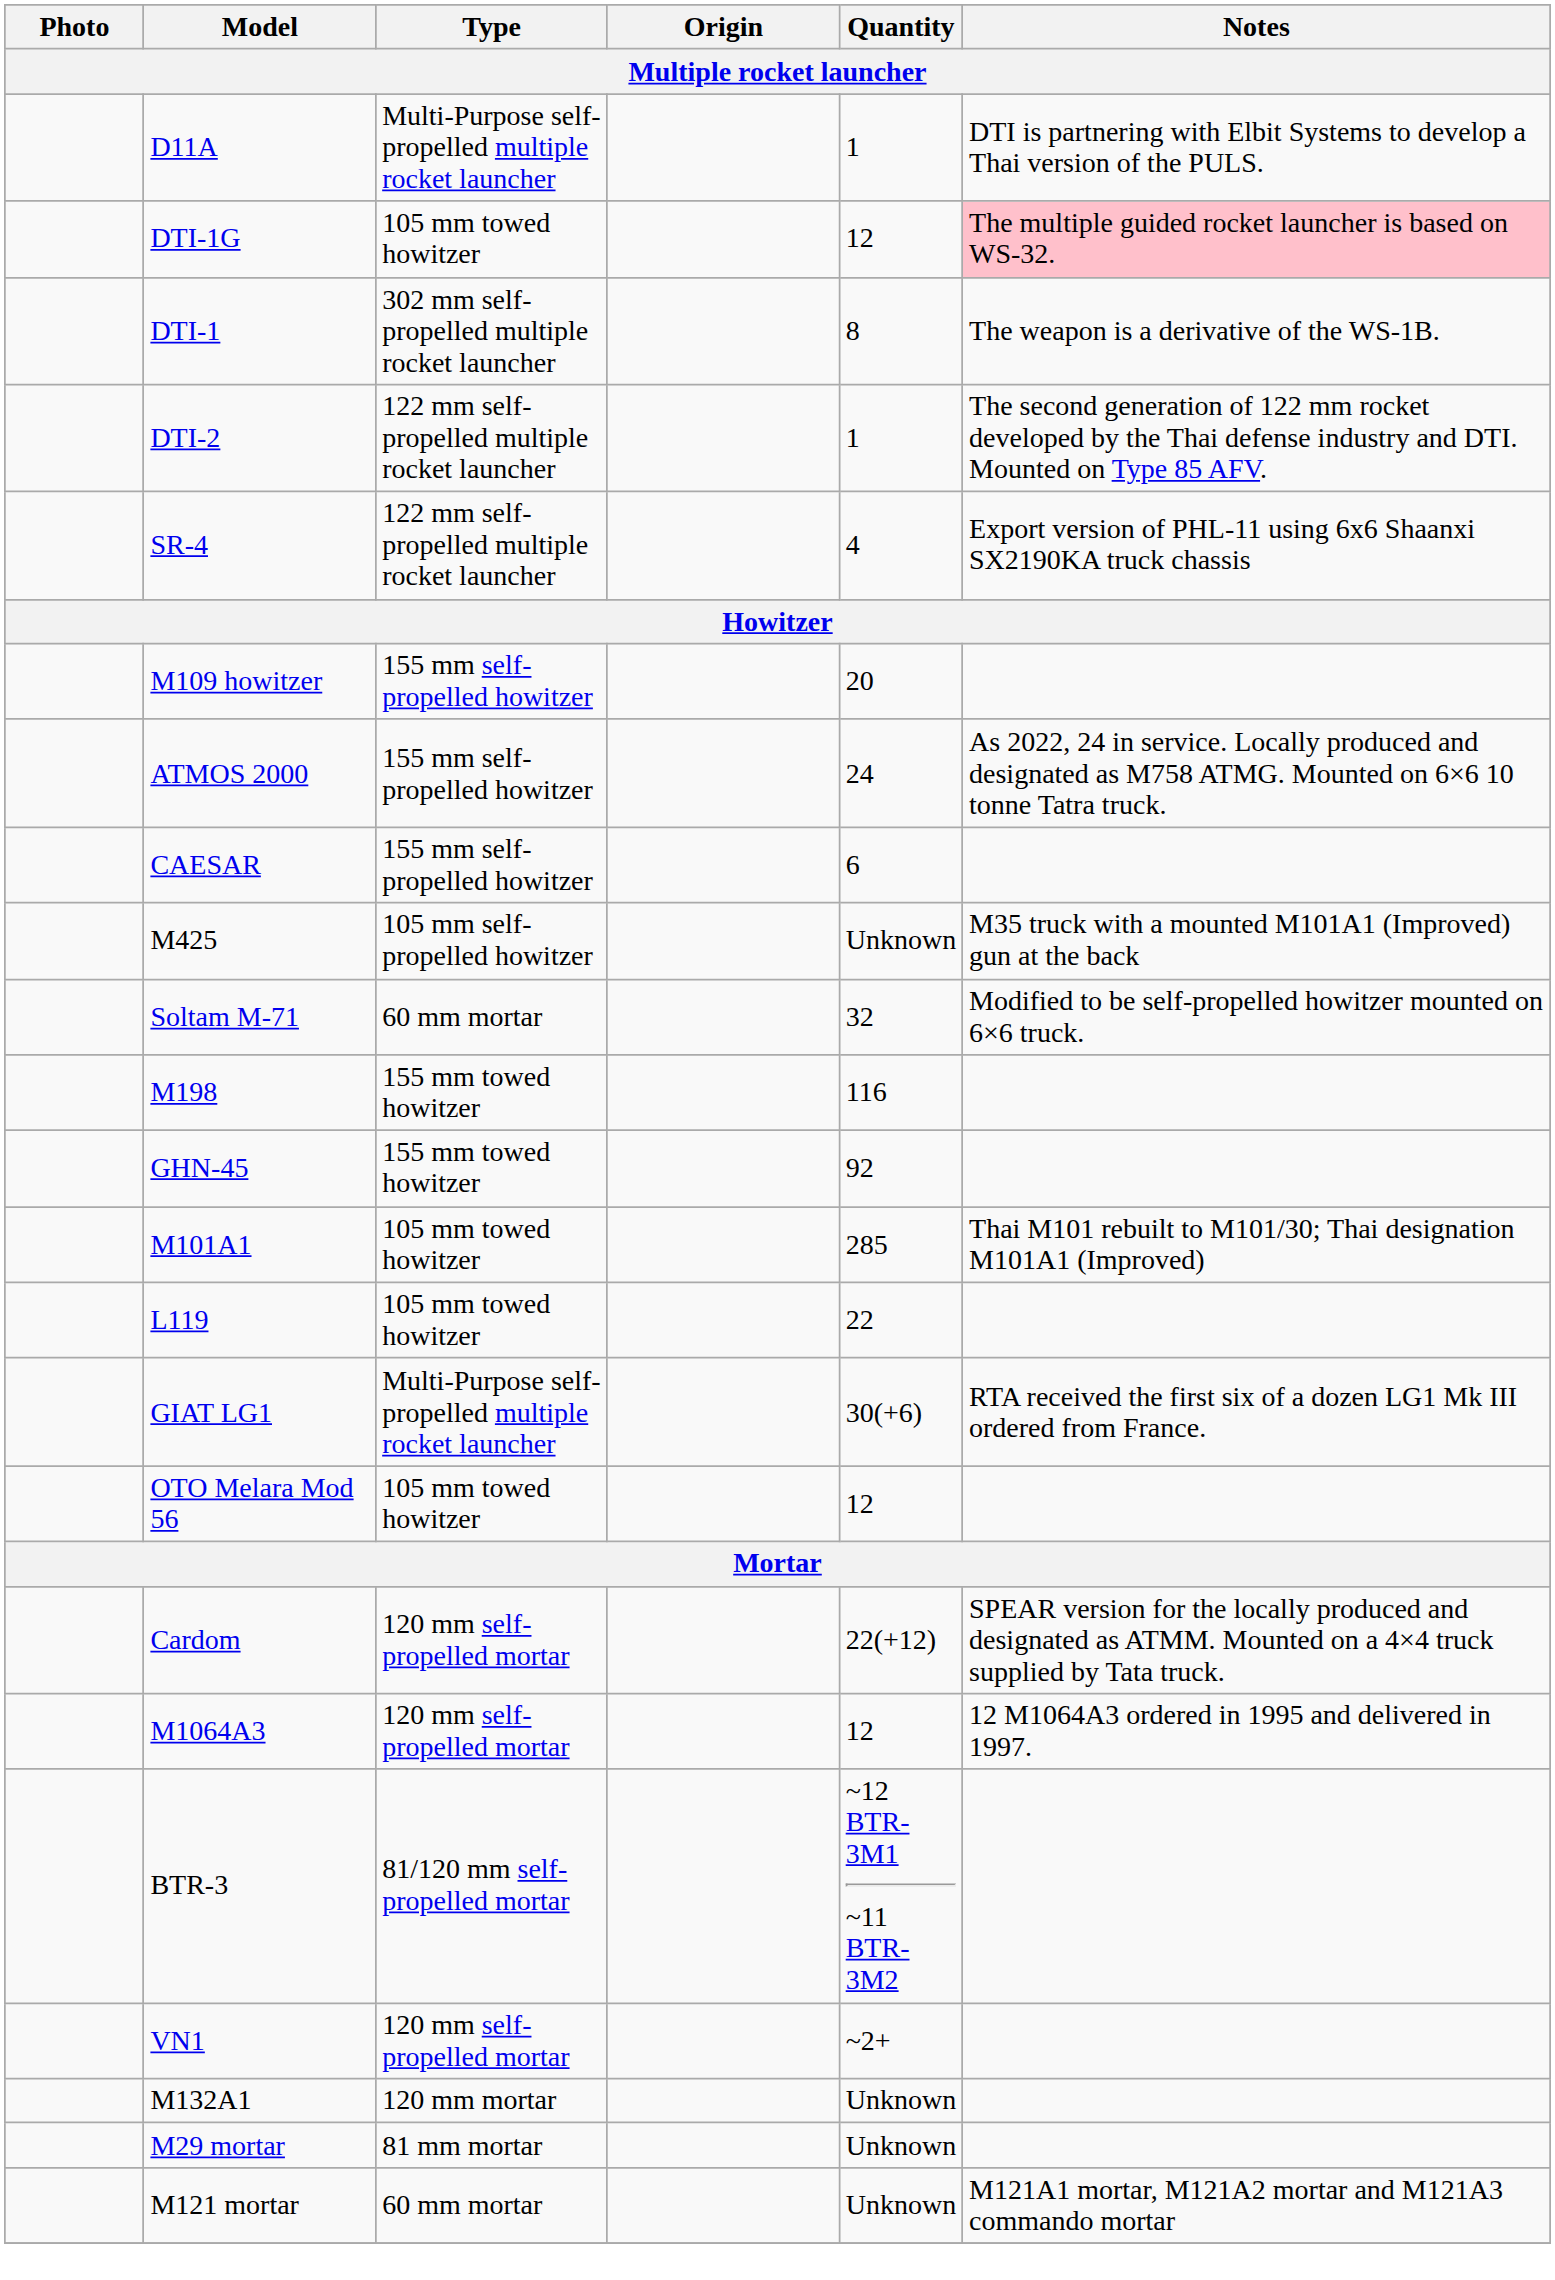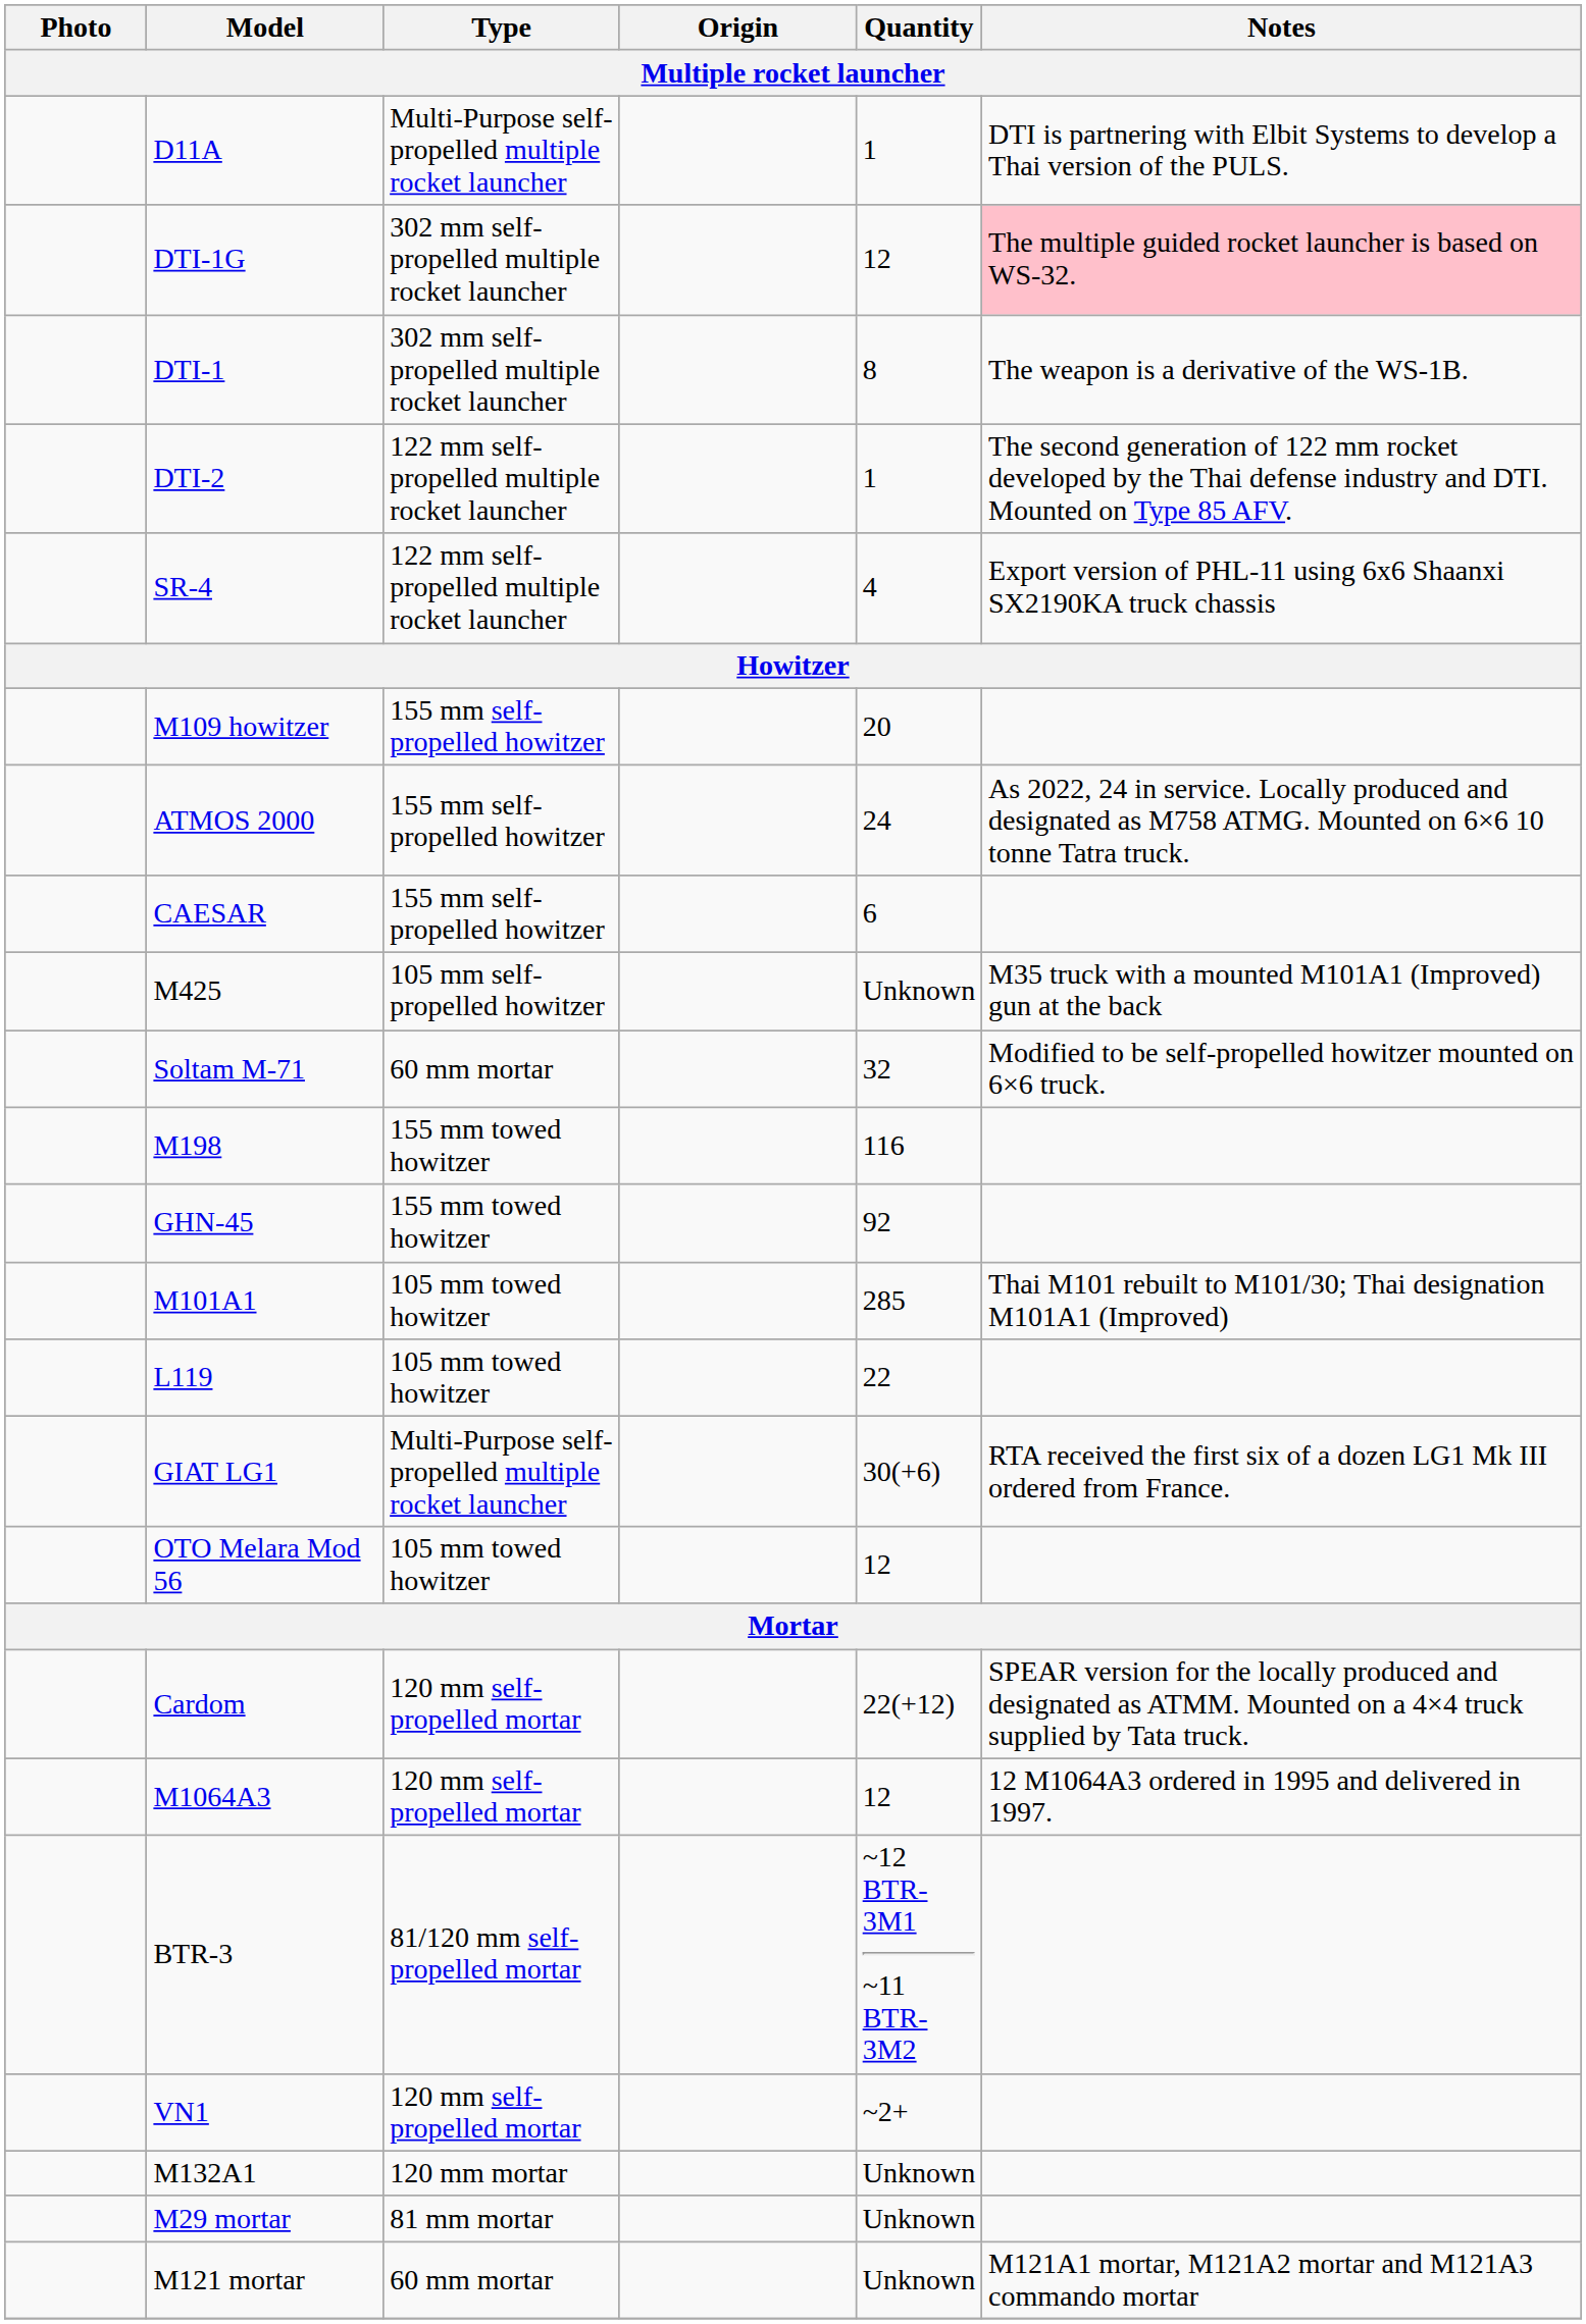DTI-1G | Type: 105 mm towed howitzer -> 302 mm self-propelled multiple rocket launcher
